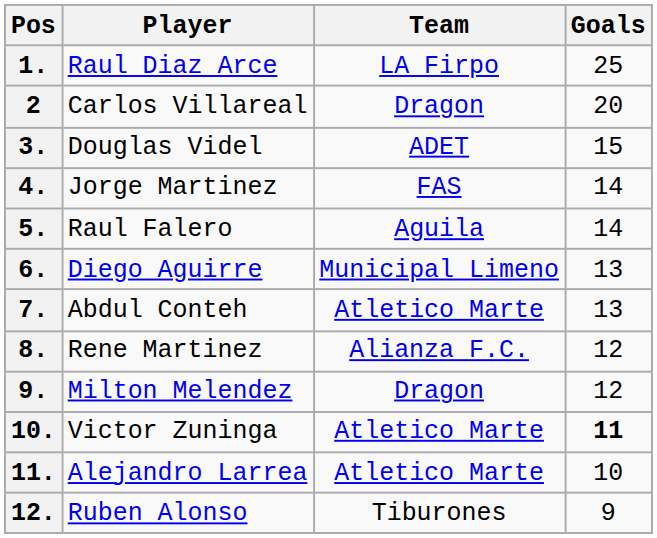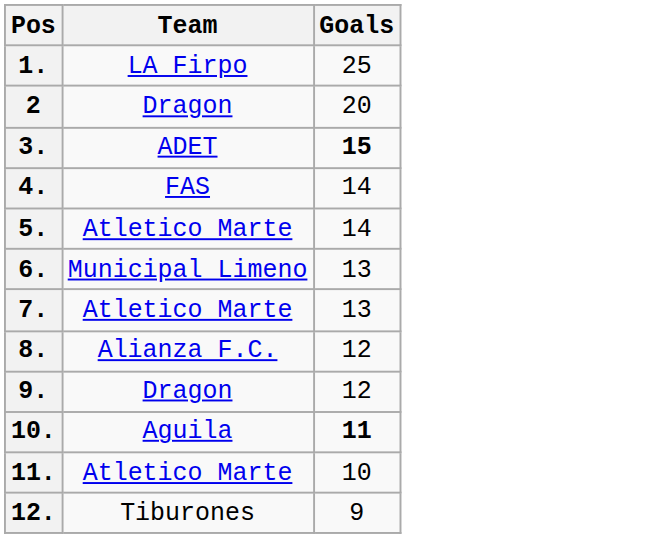- column: Player | Raul Diaz Arce | Carlos Villareal | Douglas Videl | Jorge Martinez | Raul Falero | Diego Aguirre | Abdul Conteh | Rene Martinez | Milton Melendez | Victor Zuninga | Alejandro Larrea | Ruben Alonso
3. | Goals: normal -> bold
5. | Team: Aguila -> Atletico Marte
10. | Team: Atletico Marte -> Aguila
